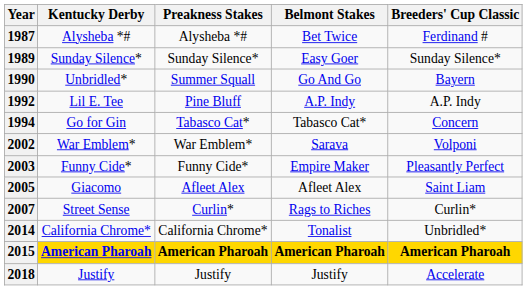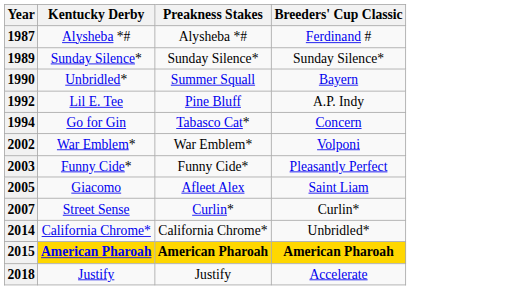- column: Belmont Stakes | Bet Twice | Easy Goer | Go And Go | A.P. Indy | Tabasco Cat* | Sarava | Empire Maker | Afleet Alex | Rags to Riches | Tonalist | American Pharoah | Justify
